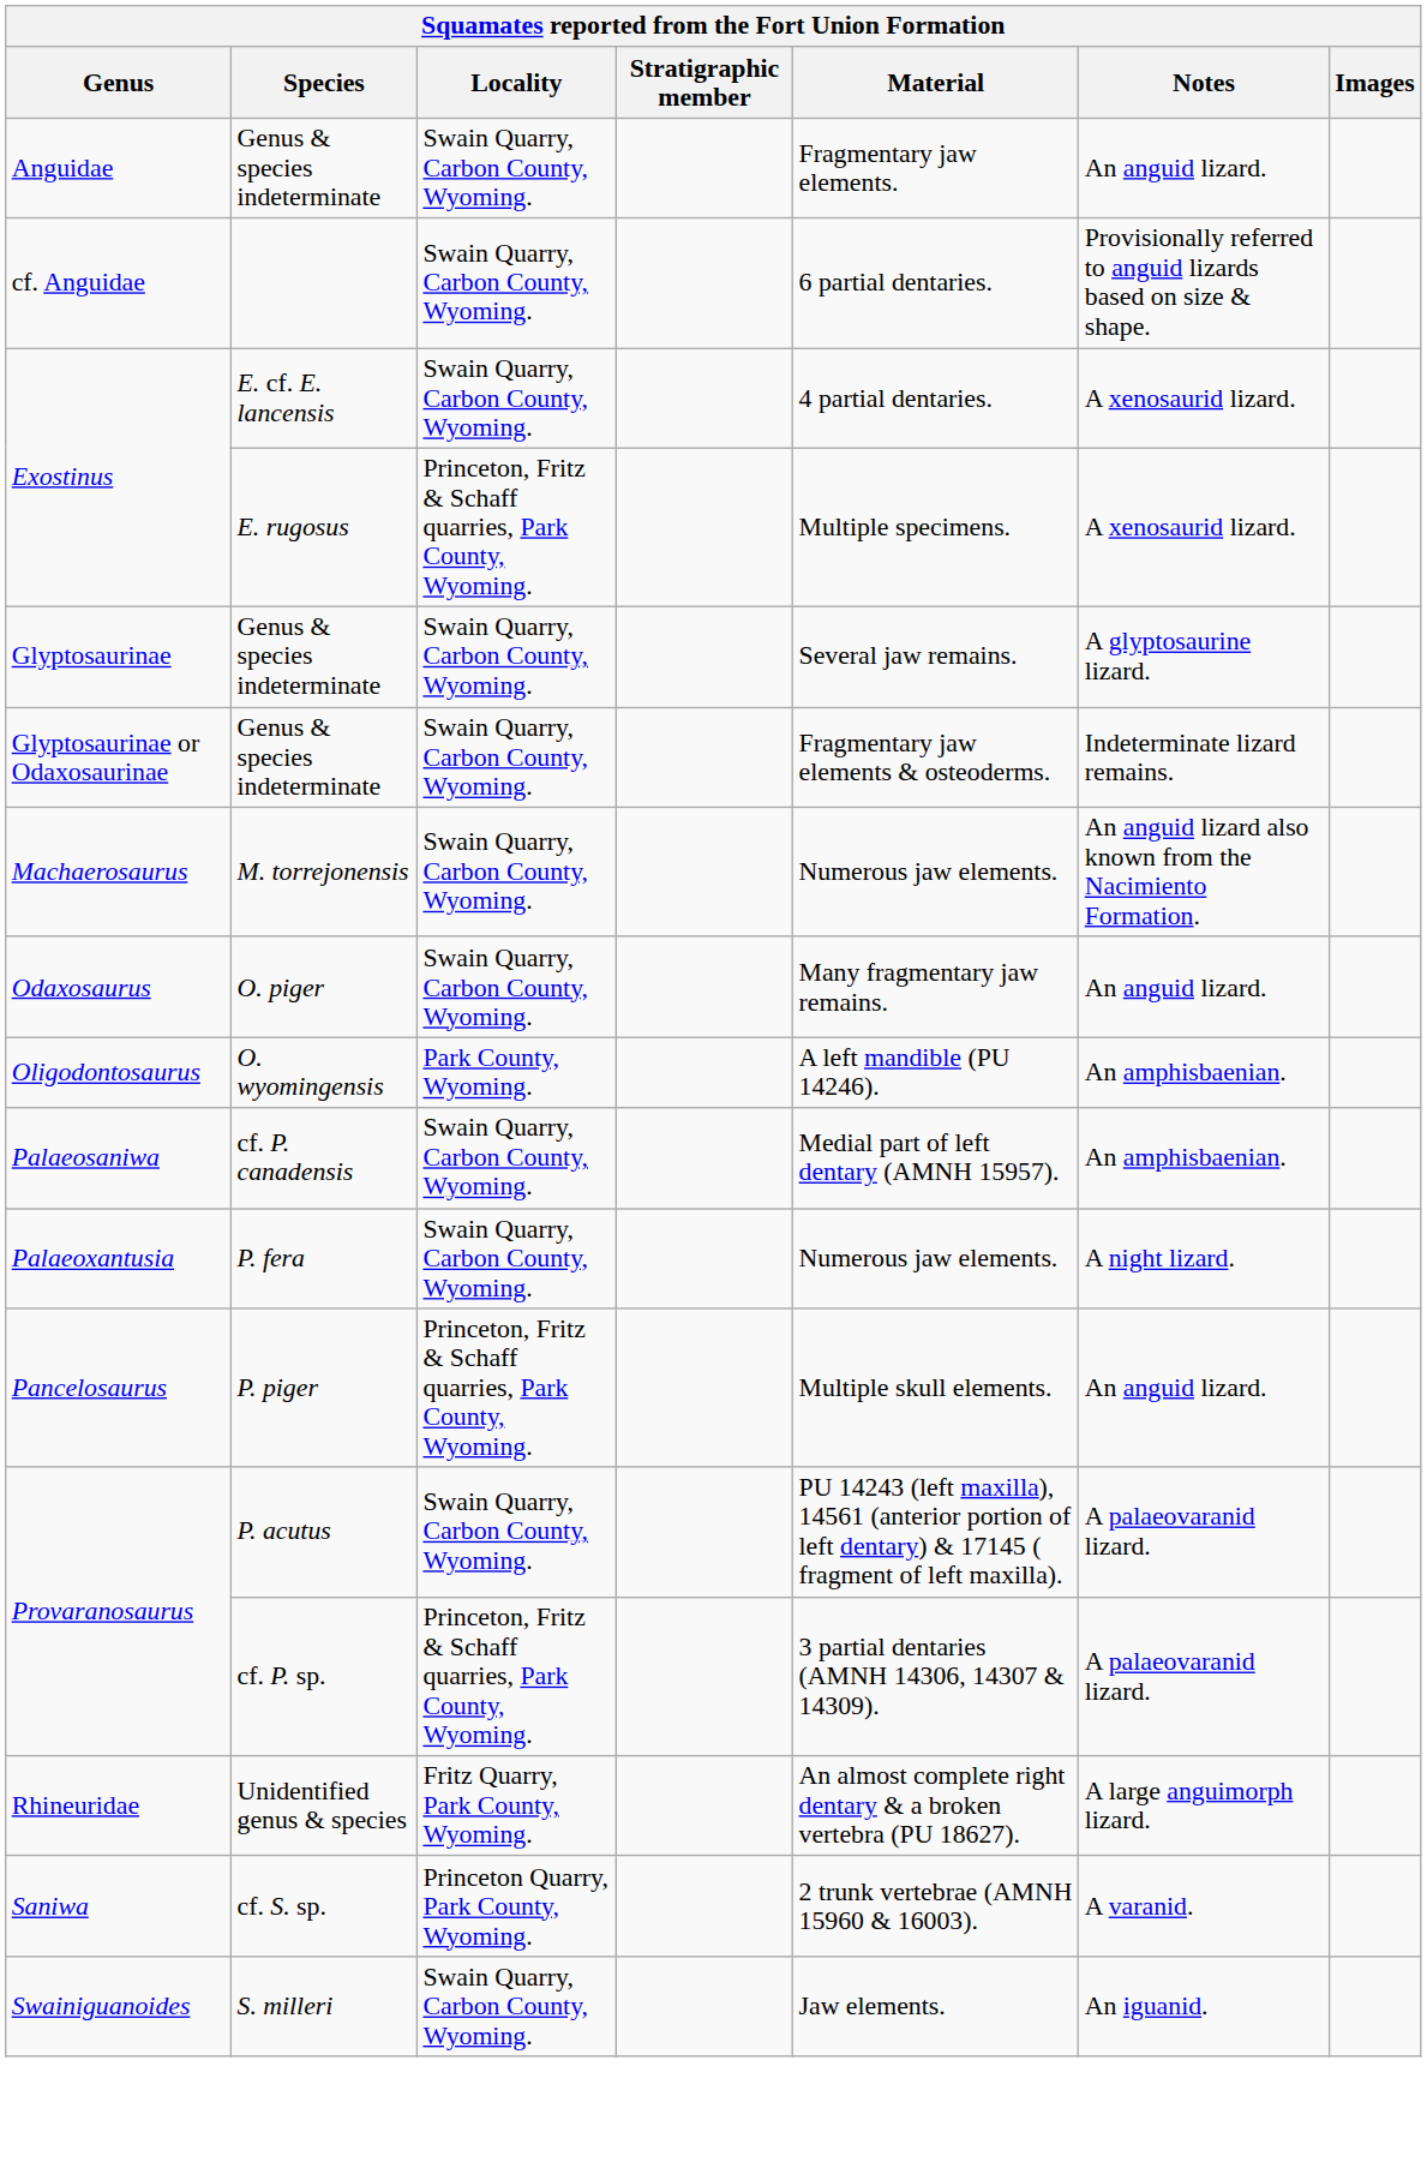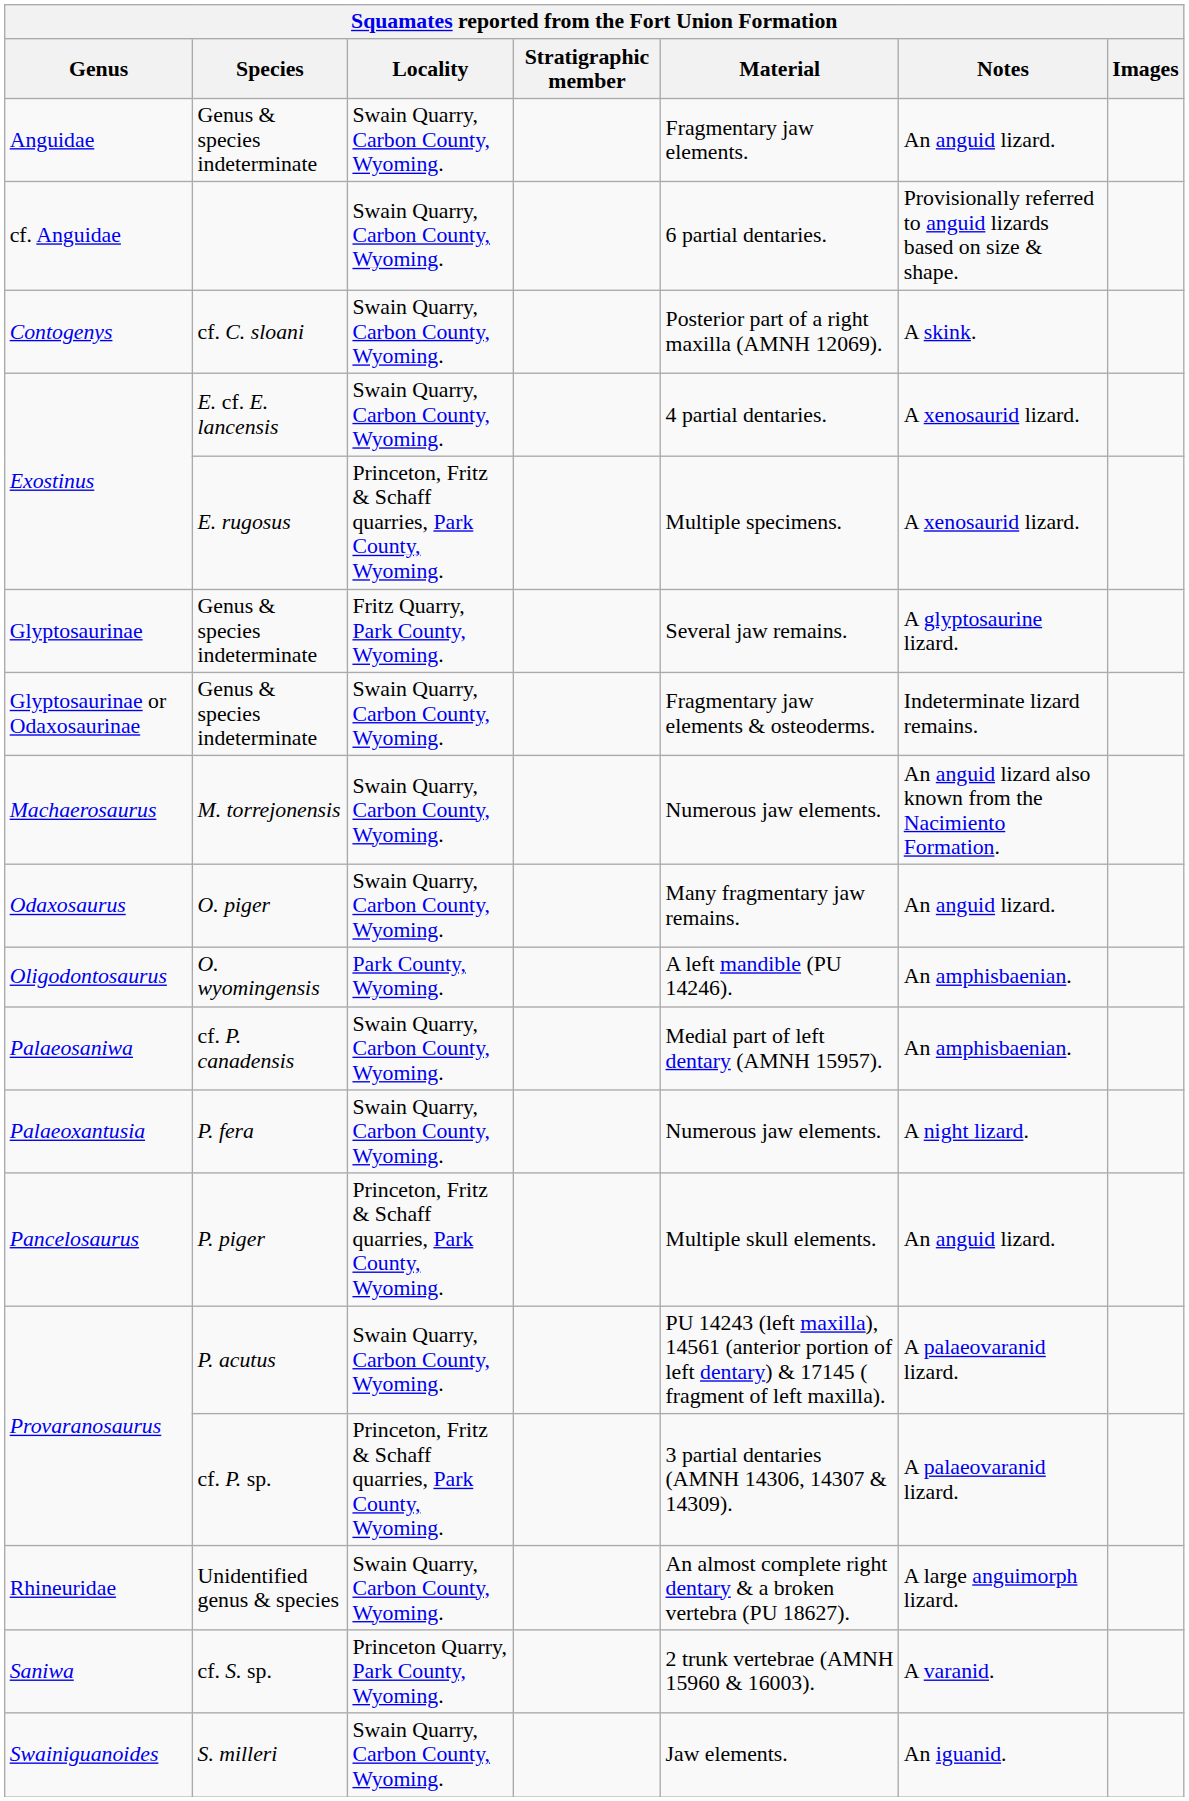+ row: Contogenys | cf. C. sloani | Swain Quarry, Carbon County, Wyoming. | Posterior part of a right maxilla (AMNH 12069). | A skink.
Glyptosaurinae | Locality: Swain Quarry, Carbon County, Wyoming. -> Fritz Quarry, Park County, Wyoming.
Rhineuridae | Locality: Fritz Quarry, Park County, Wyoming. -> Swain Quarry, Carbon County, Wyoming.
